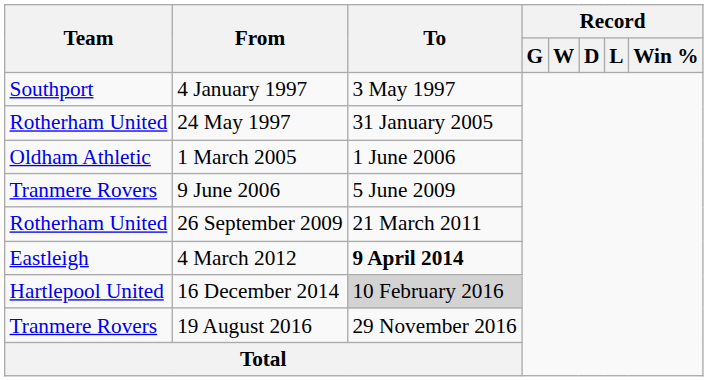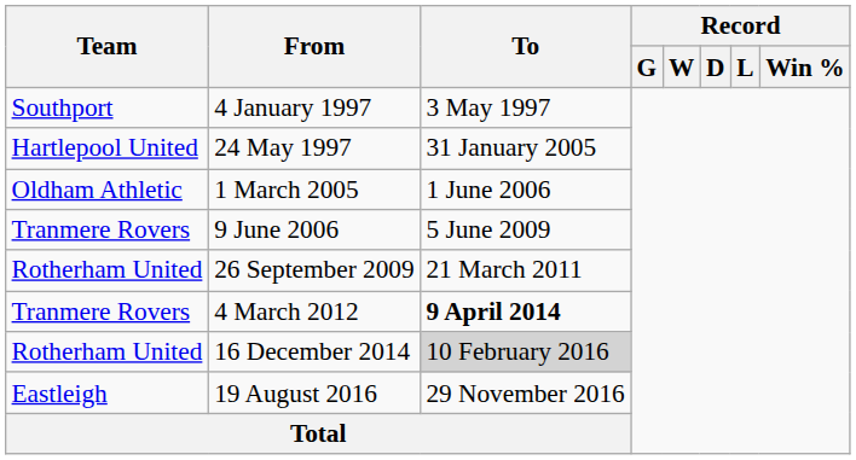24 May 1997 | Team: Rotherham United -> Hartlepool United
4 March 2012 | Team: Eastleigh -> Tranmere Rovers
16 December 2014 | Team: Hartlepool United -> Rotherham United
19 August 2016 | Team: Tranmere Rovers -> Eastleigh
